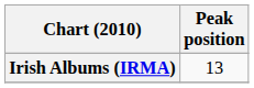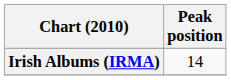Irish Albums (IRMA) | Peak position: 13 -> 14
